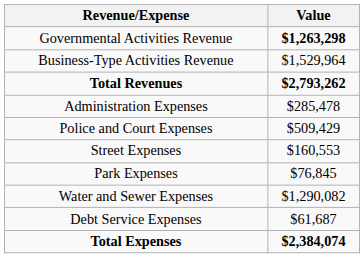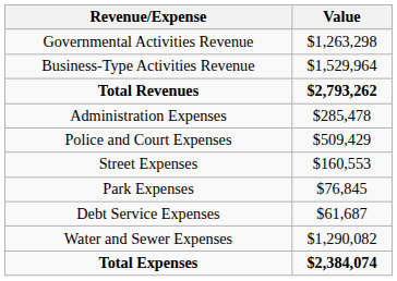Governmental Activities Revenue | Value: bold -> normal
rows swapped: Debt Service Expenses <-> Water and Sewer Expenses
